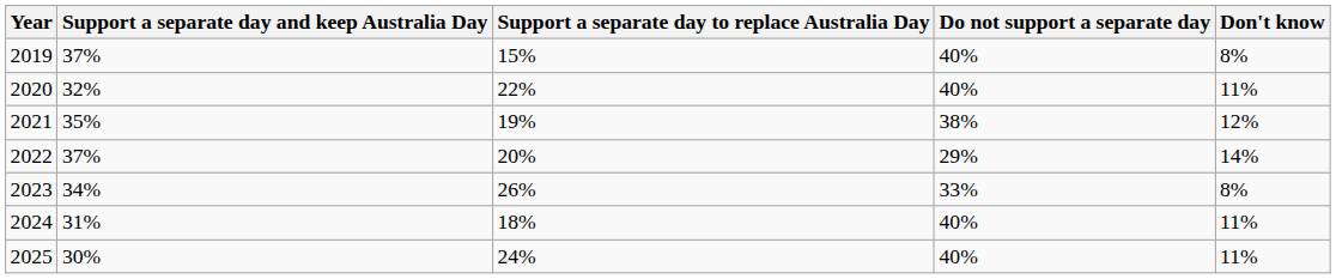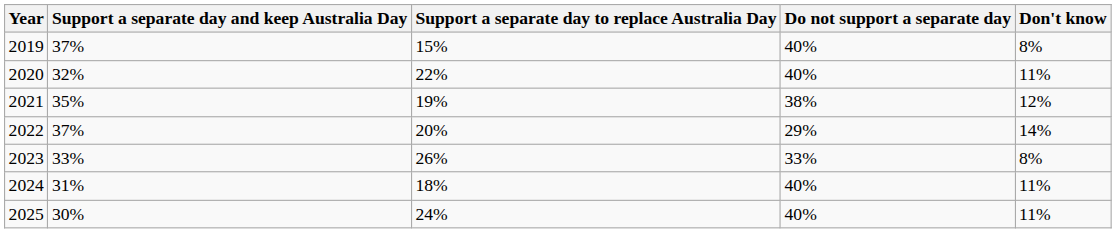2023 | Support a separate day and keep Australia Day: 34% -> 33%
